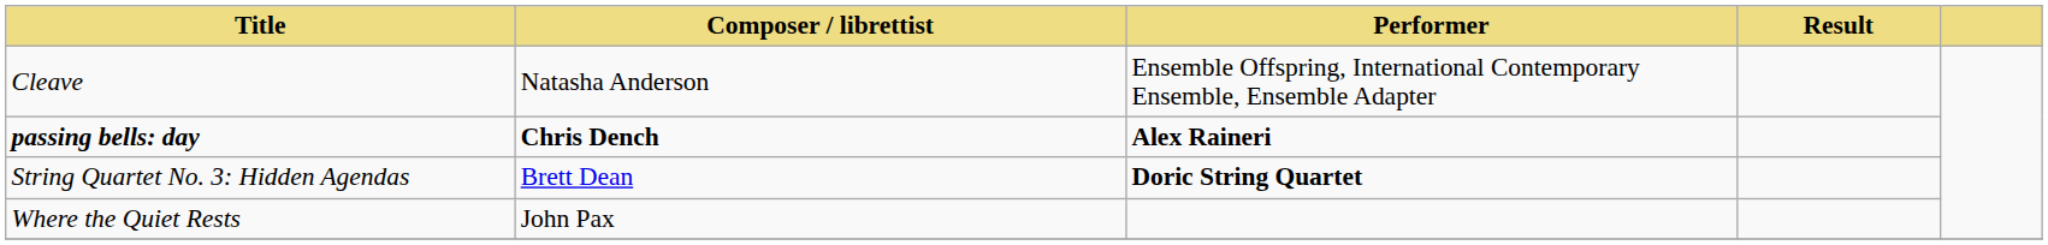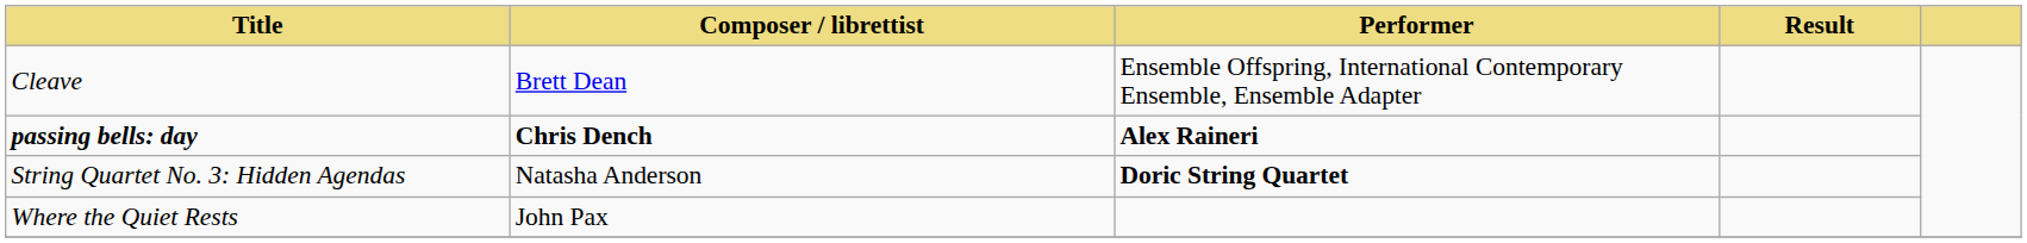Cleave | Composer / librettist: Natasha Anderson -> Brett Dean
String Quartet No. 3: Hidden Agendas | Composer / librettist: Brett Dean -> Natasha Anderson
